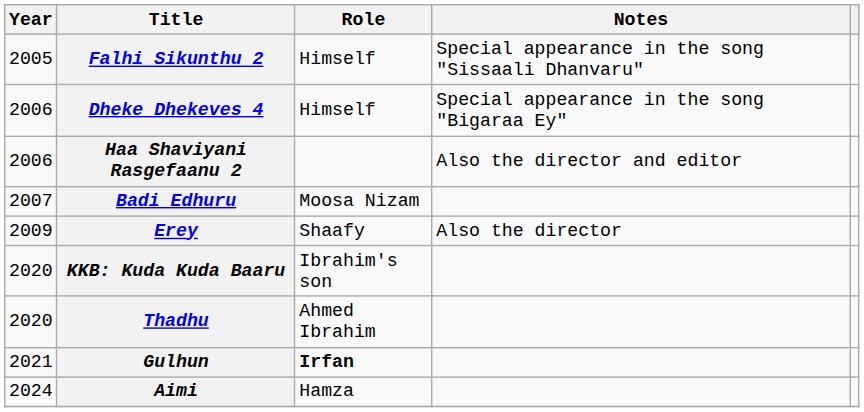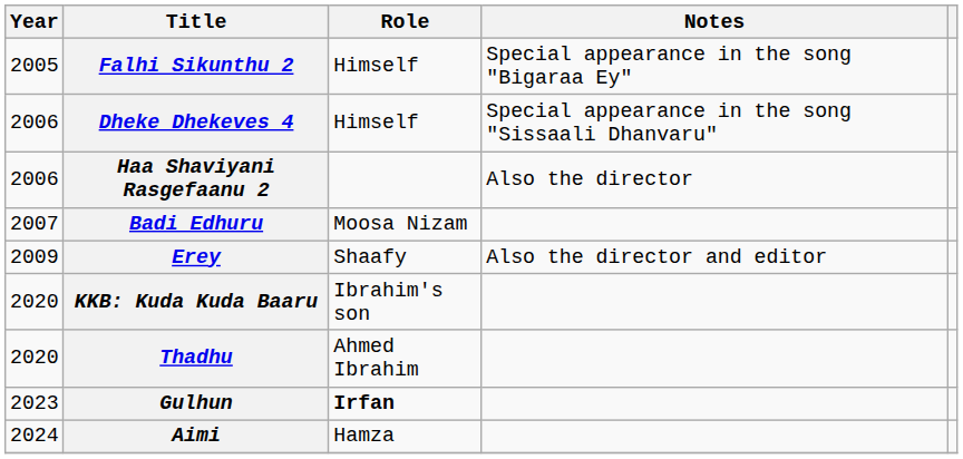Falhi Sikunthu 2 | Notes: Special appearance in the song "Sissaali Dhanvaru" -> Special appearance in the song "Bigaraa Ey"
Dheke Dhekeves 4 | Notes: Special appearance in the song "Bigaraa Ey" -> Special appearance in the song "Sissaali Dhanvaru"
Haa Shaviyani Rasgefaanu 2 | Notes: Also the director and editor -> Also the director
Erey | Notes: Also the director -> Also the director and editor
Gulhun | Year: 2021 -> 2023
